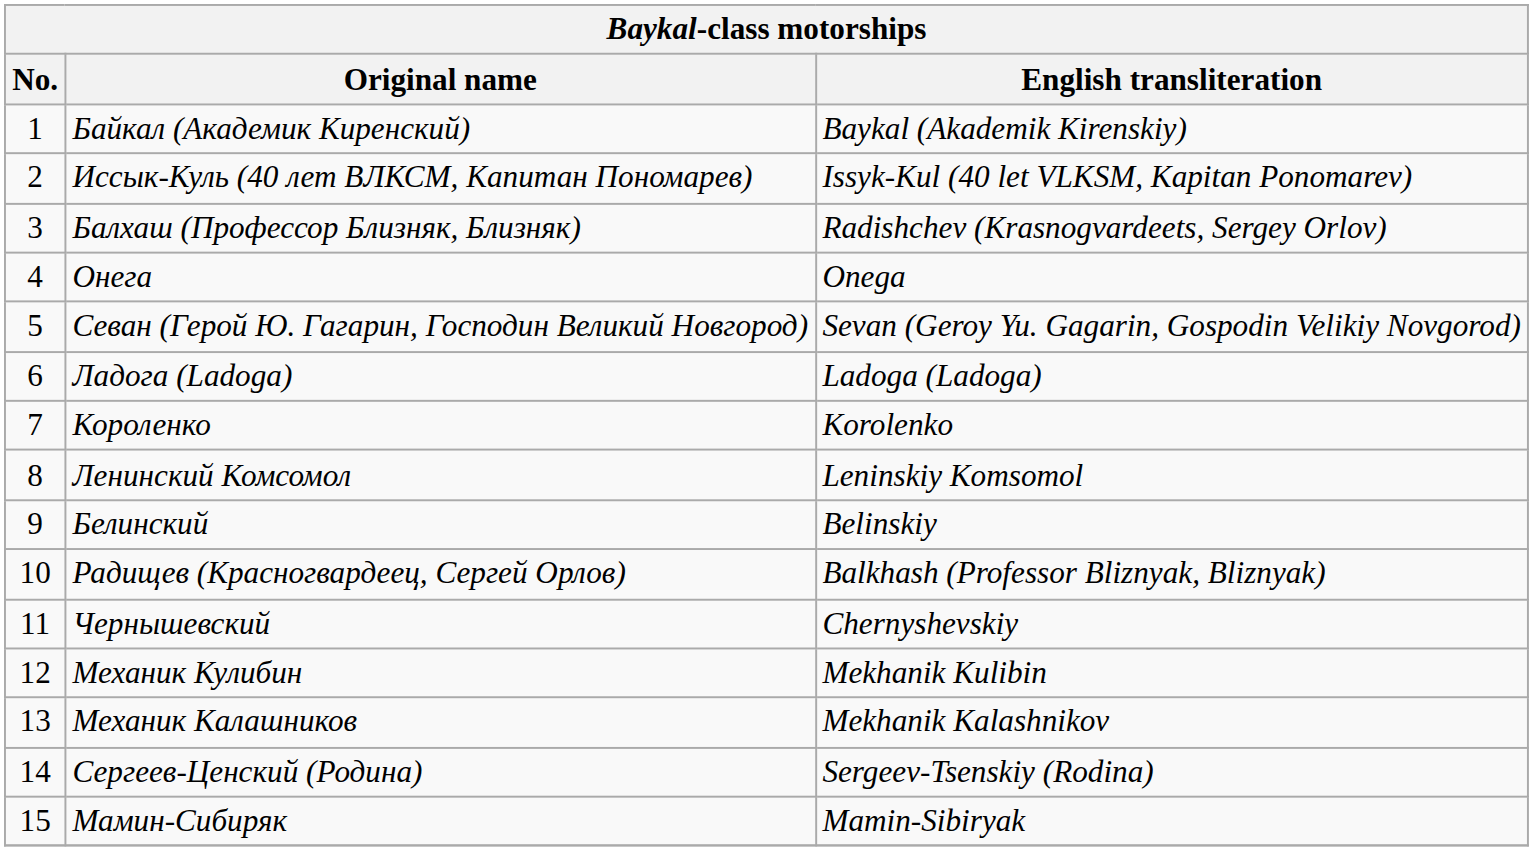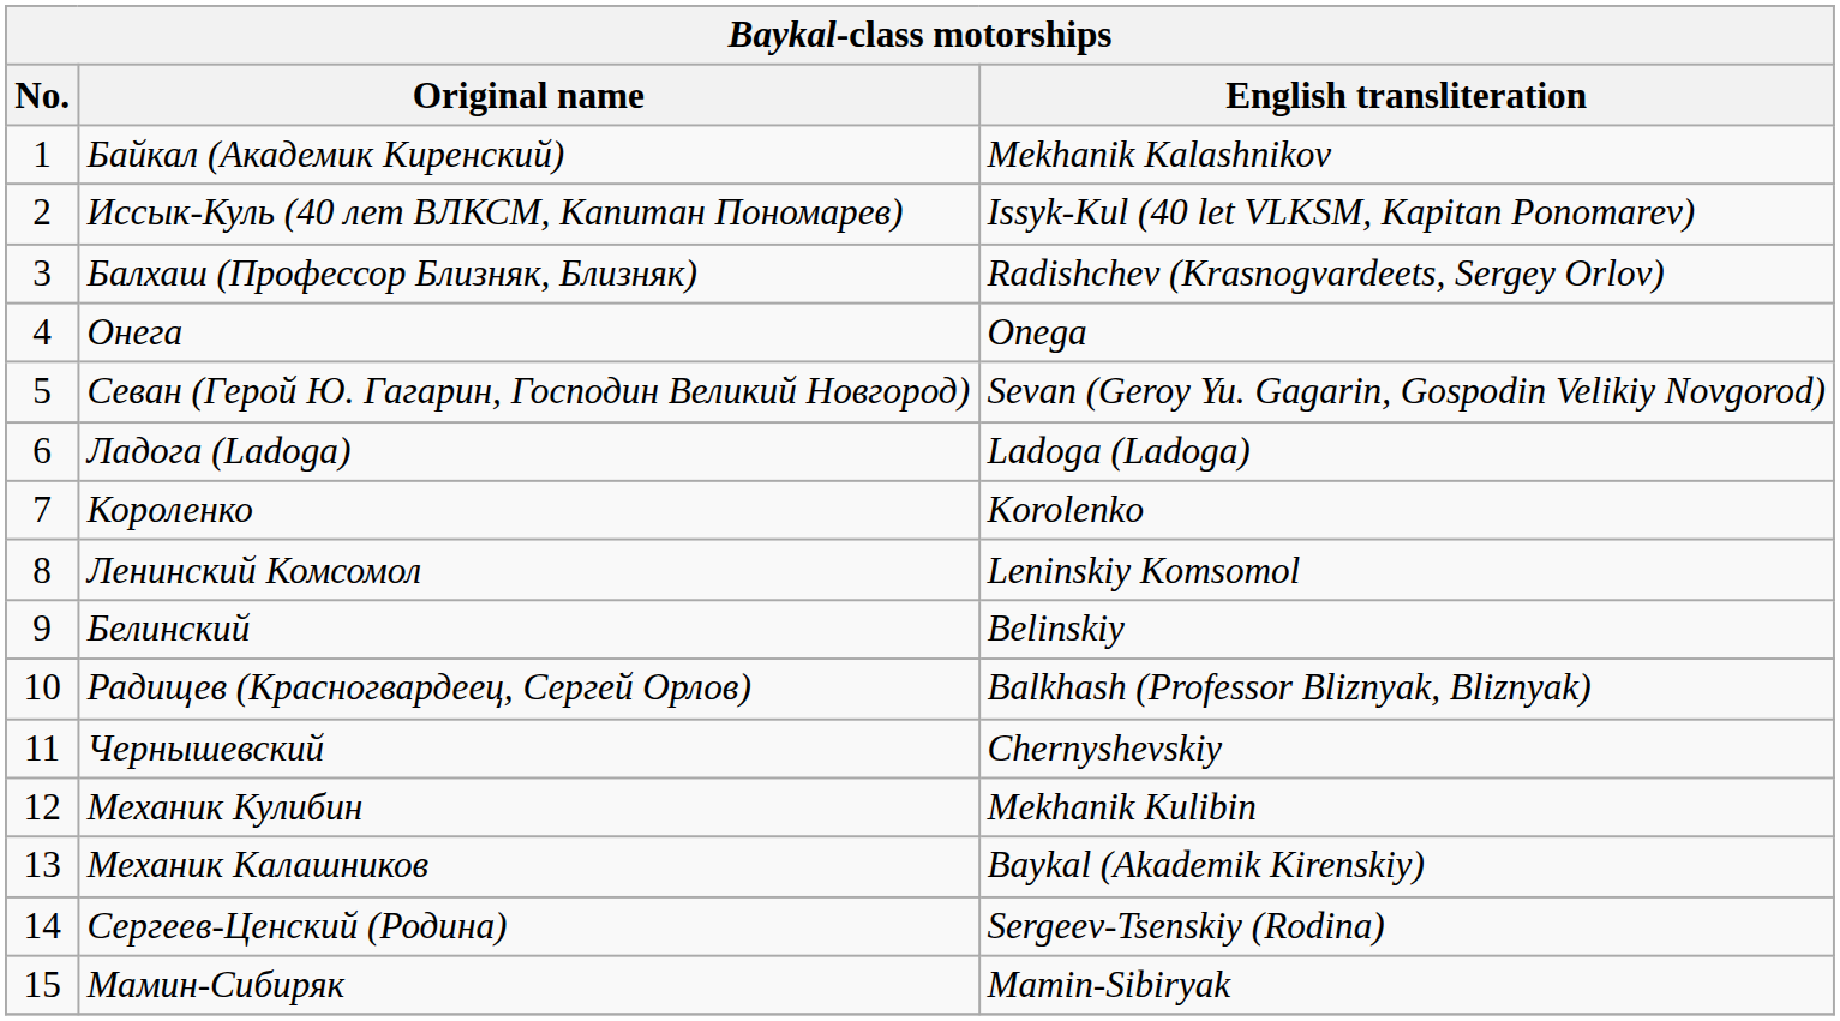Байкал (Академик Киренский) | English transliteration: Baykal (Akademik Kirenskiy) -> Mekhanik Kalashnikov
Механик Калашников | English transliteration: Mekhanik Kalashnikov -> Baykal (Akademik Kirenskiy)
